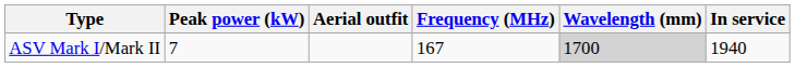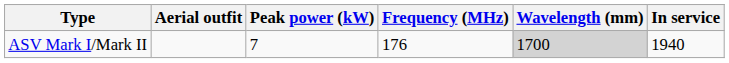columns swapped: Aerial outfit <-> Peak power (kW)
ASV Mark I/Mark II | Frequency (MHz): 167 -> 176
